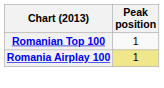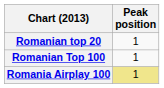+ row: Romanian top 20 | 1
